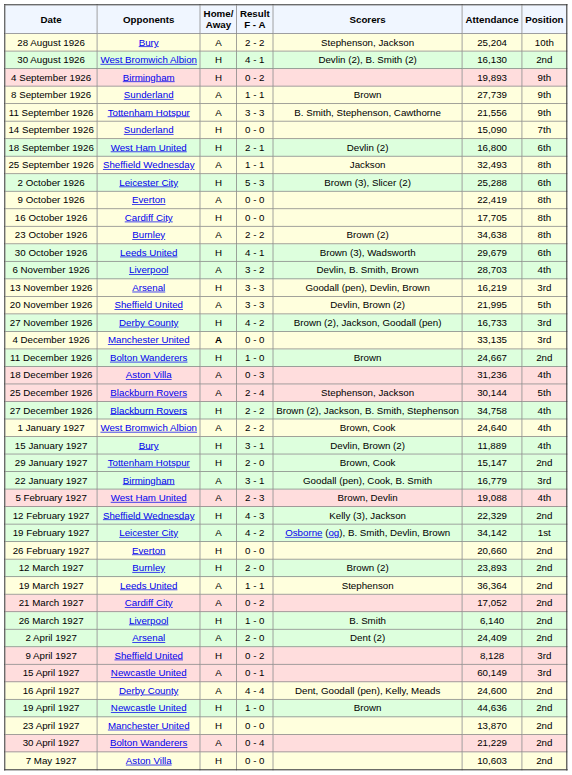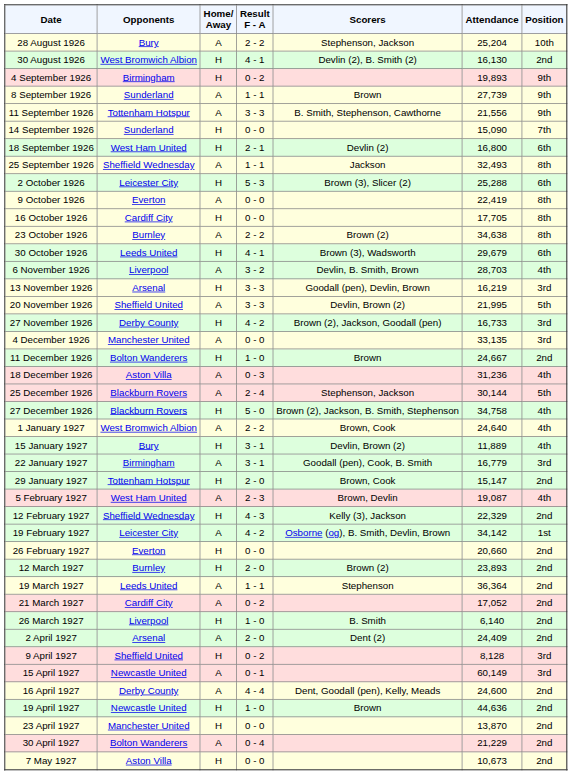4 December 1926 | Home/ Away: bold -> normal
27 December 1926 | Result F - A: 2 - 2 -> 5 - 0
rows swapped: 22 January 1927 <-> 29 January 1927
5 February 1927 | Attendance: 19,088 -> 19,087
7 May 1927 | Attendance: 10,603 -> 10,673
